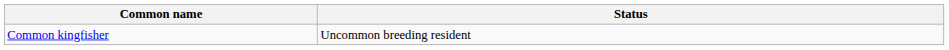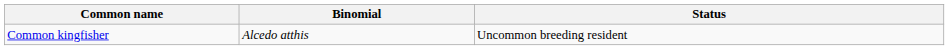+ column: Binomial | Alcedo atthis
